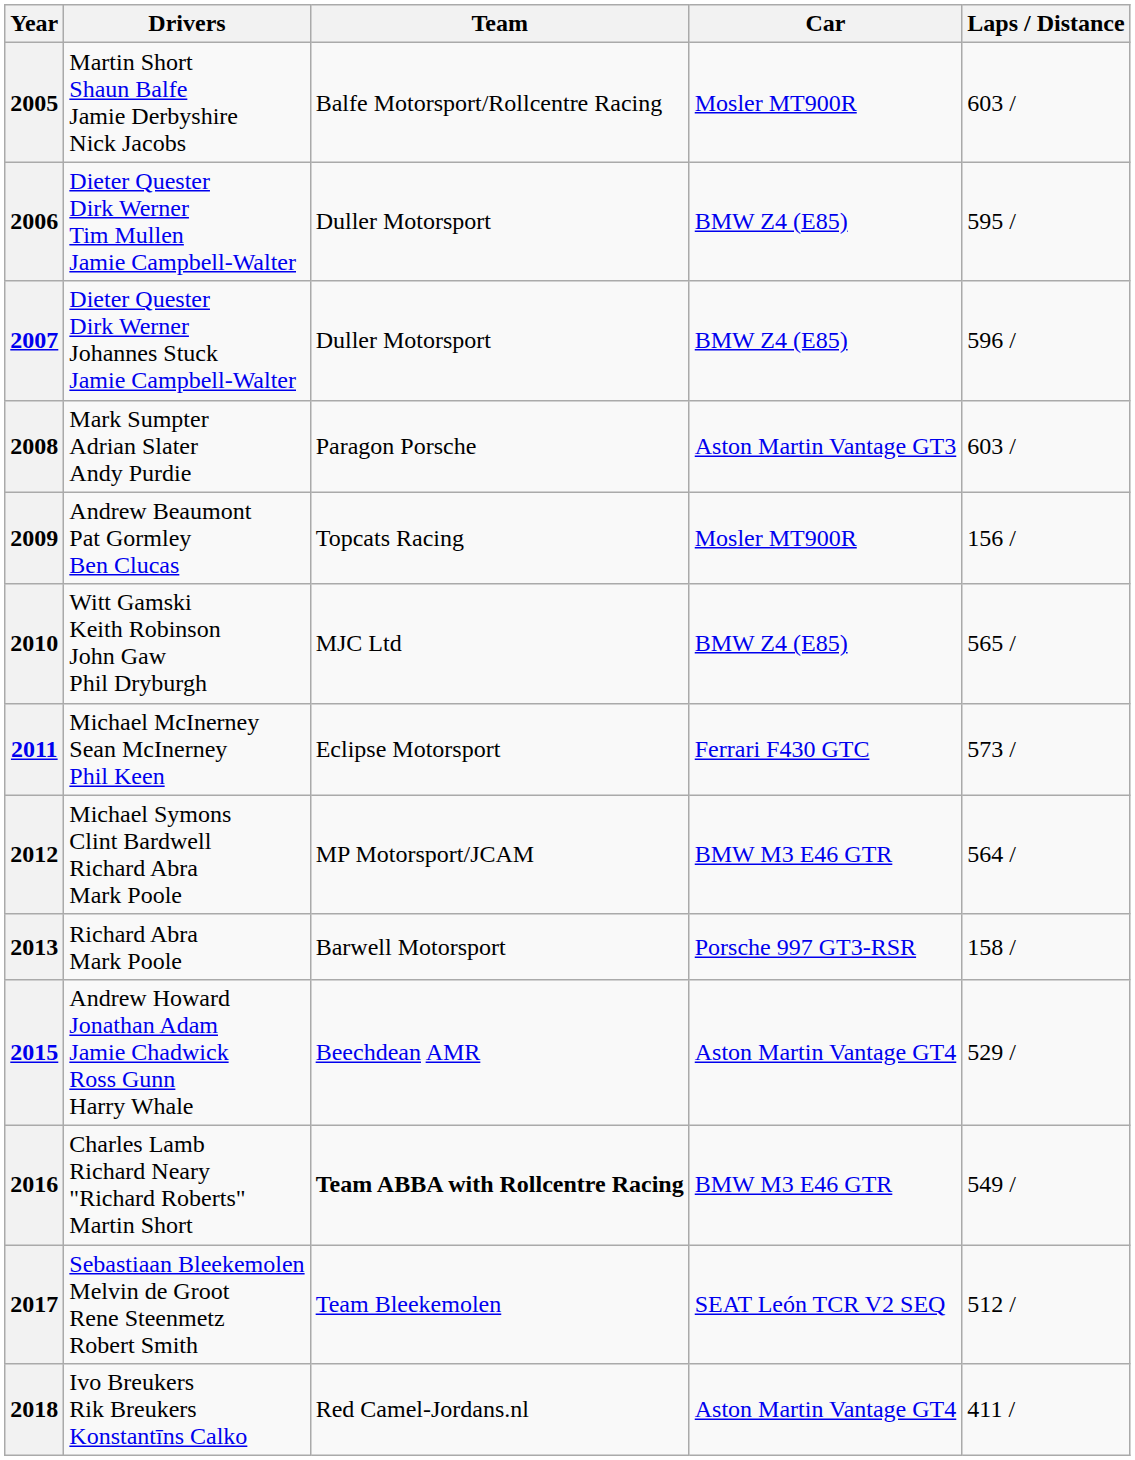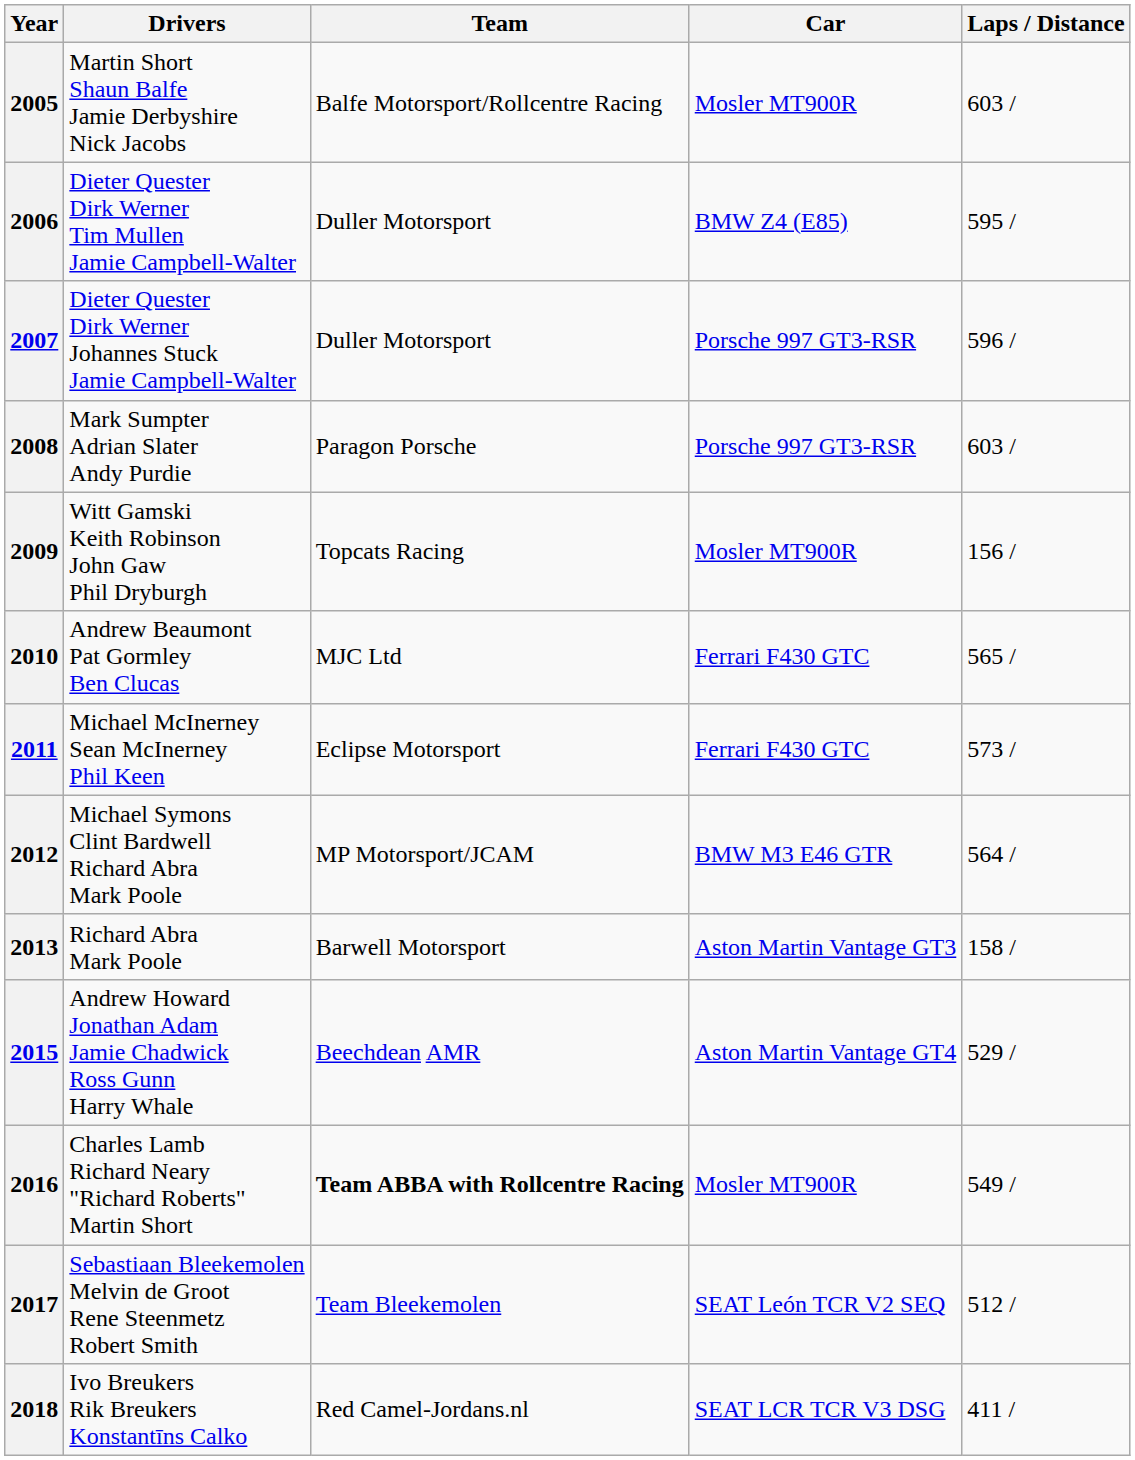2007 | Car: BMW Z4 (E85) -> Porsche 997 GT3-RSR
2008 | Car: Aston Martin Vantage GT3 -> Porsche 997 GT3-RSR
2009 | Drivers: Andrew Beaumont Pat Gormley Ben Clucas -> Witt Gamski Keith Robinson John Gaw Phil Dryburgh
2010 | Drivers: Witt Gamski Keith Robinson John Gaw Phil Dryburgh -> Andrew Beaumont Pat Gormley Ben Clucas
2010 | Car: BMW Z4 (E85) -> Ferrari F430 GTC
2013 | Car: Porsche 997 GT3-RSR -> Aston Martin Vantage GT3
2016 | Car: BMW M3 E46 GTR -> Mosler MT900R
2018 | Car: Aston Martin Vantage GT4 -> SEAT LCR TCR V3 DSG
